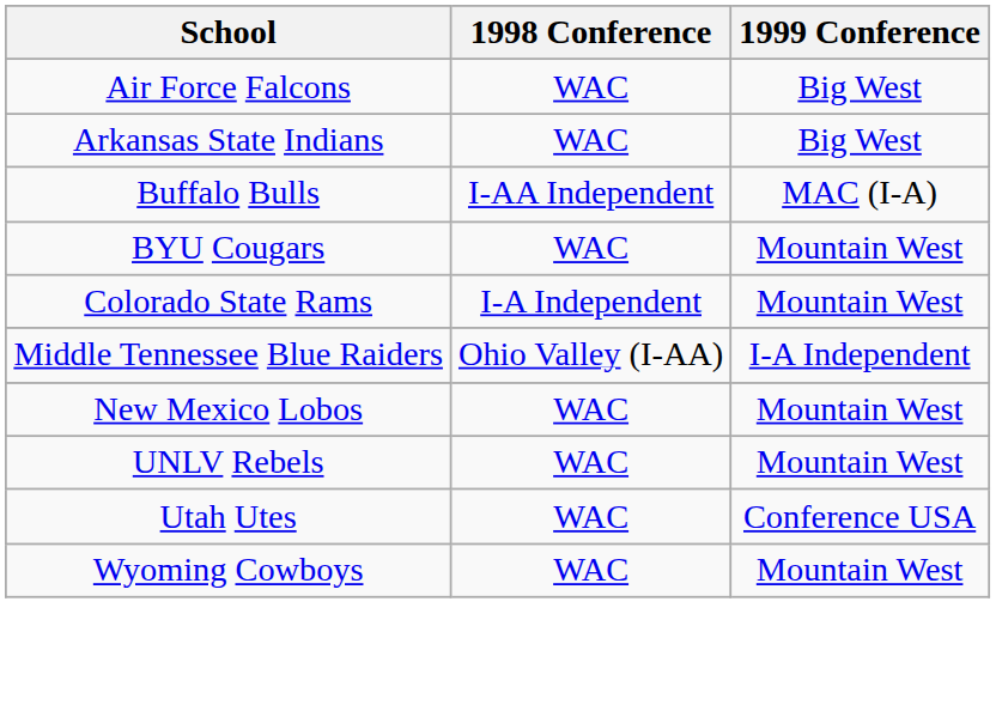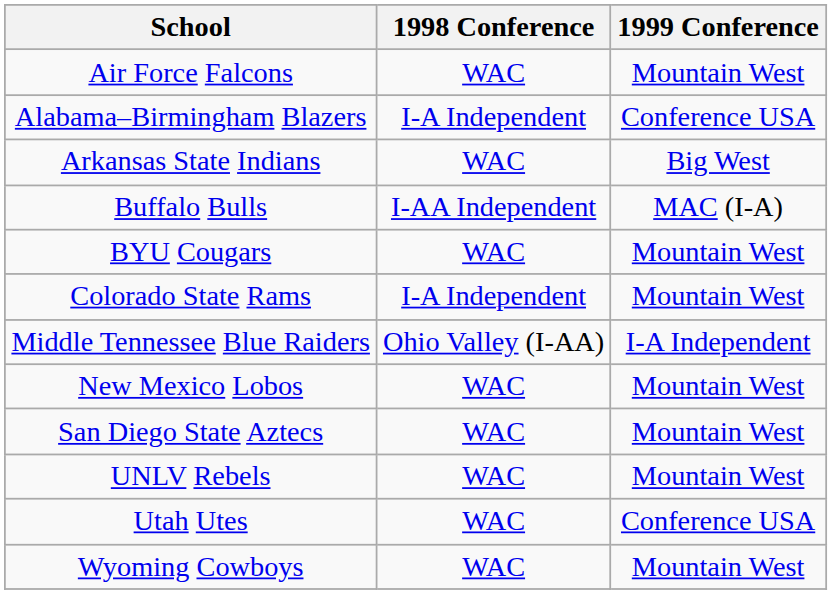Air Force Falcons | 1999 Conference: Big West -> Mountain West
+ row: Alabama–Birmingham Blazers | I-A Independent | Conference USA
+ row: San Diego State Aztecs | WAC | Mountain West
